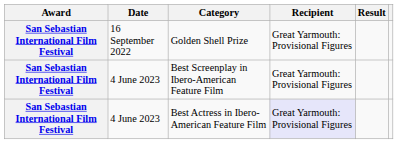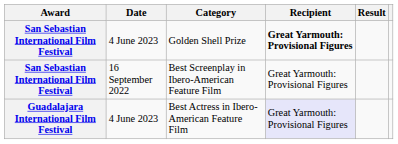Golden Shell Prize | Date: 16 September 2022 -> 4 June 2023
Golden Shell Prize | Recipient: normal -> bold
Best Screenplay in Ibero-American Feature Film | Date: 4 June 2023 -> 16 September 2022
Best Actress in Ibero-American Feature Film | Award: San Sebastian International Film Festival -> Guadalajara International Film Festival
